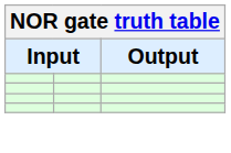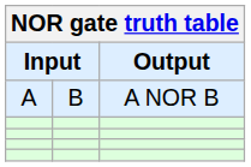+ row: A | B | A NOR B
